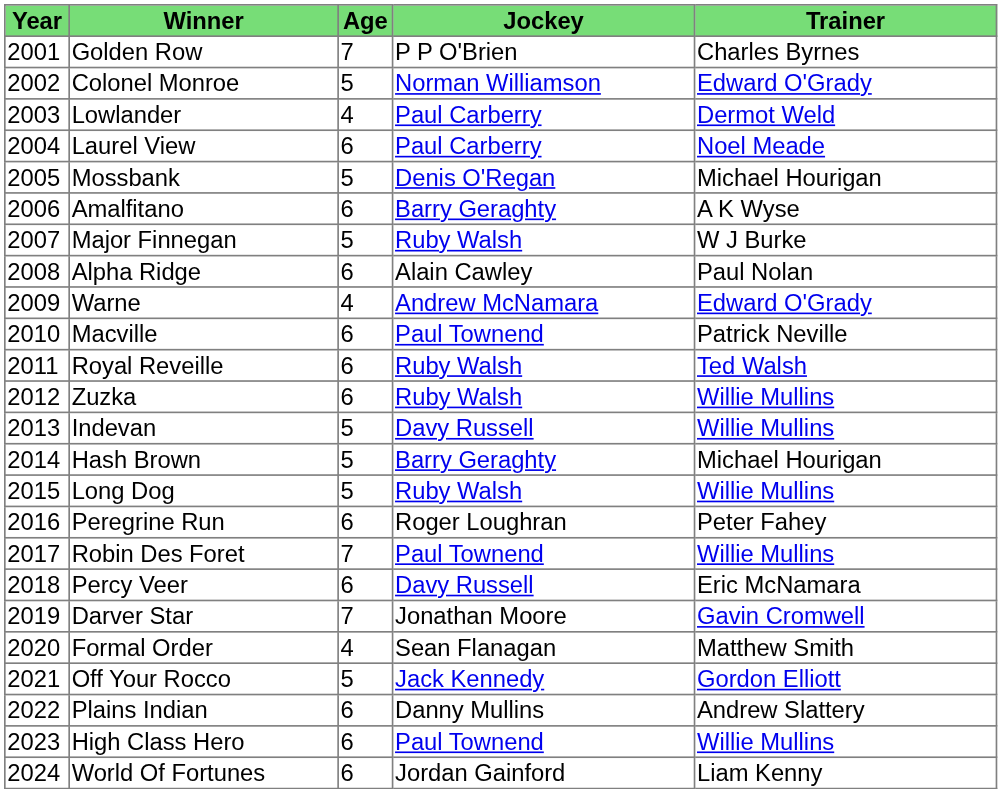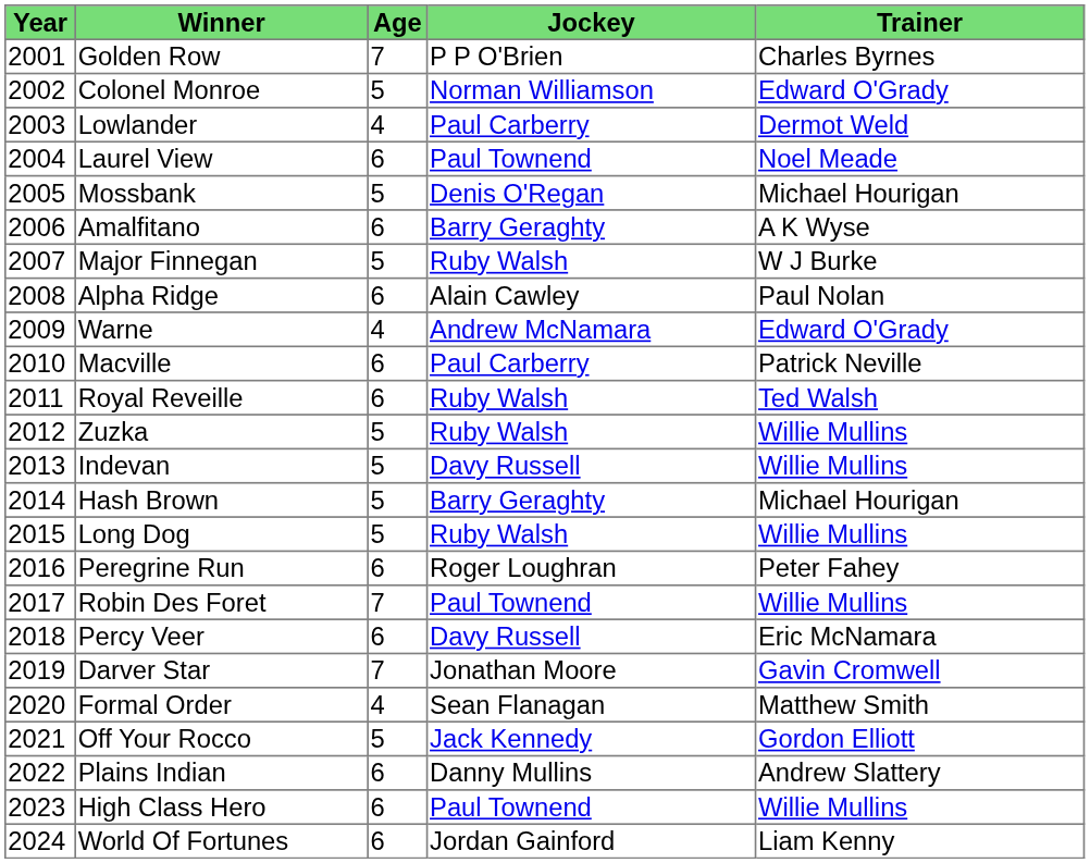Laurel View | Jockey: Paul Carberry -> Paul Townend
Macville | Jockey: Paul Townend -> Paul Carberry
Zuzka | Age: 6 -> 5
